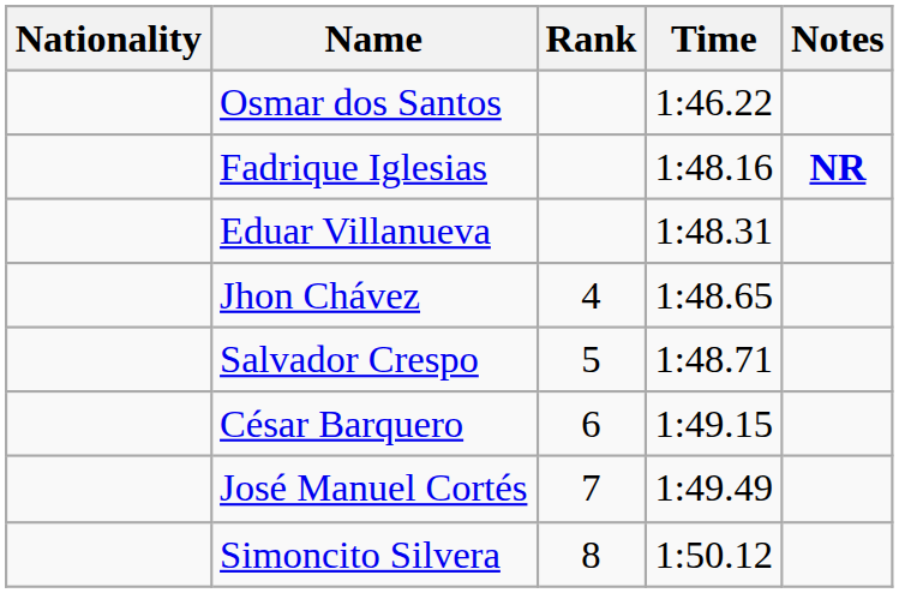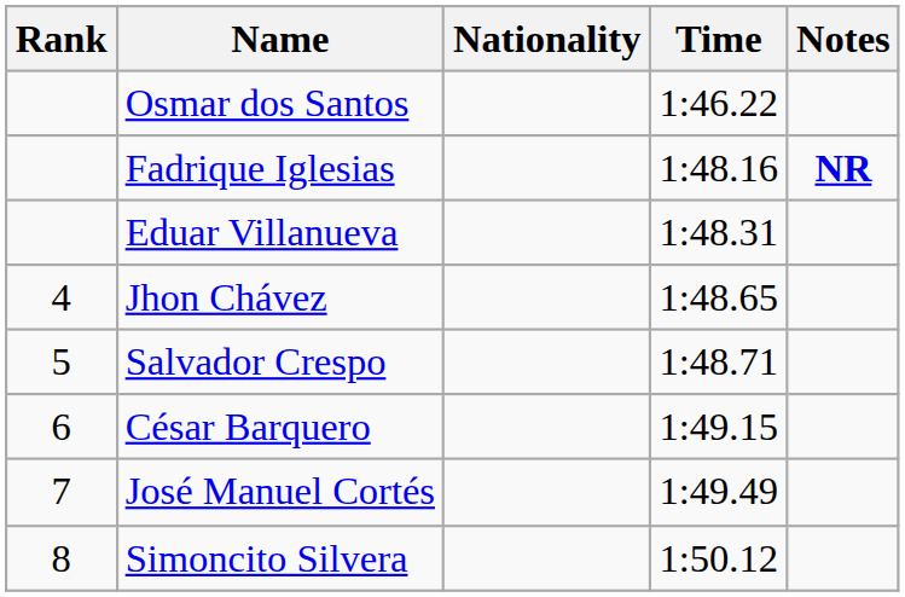columns swapped: Rank <-> Nationality
